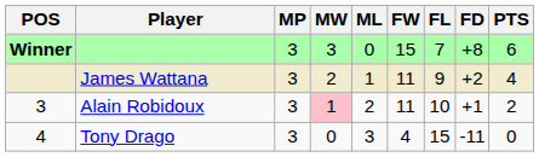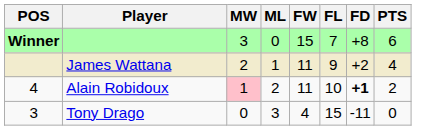- column: MP | 3 | 3 | 3 | 3
Alain Robidoux | POS: 3 -> 4
Alain Robidoux | FD: normal -> bold
Tony Drago | POS: 4 -> 3
